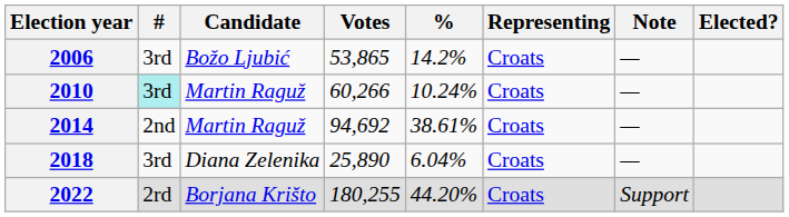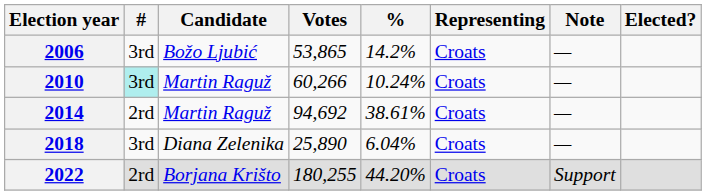2014 | #: 2nd -> 2rd
